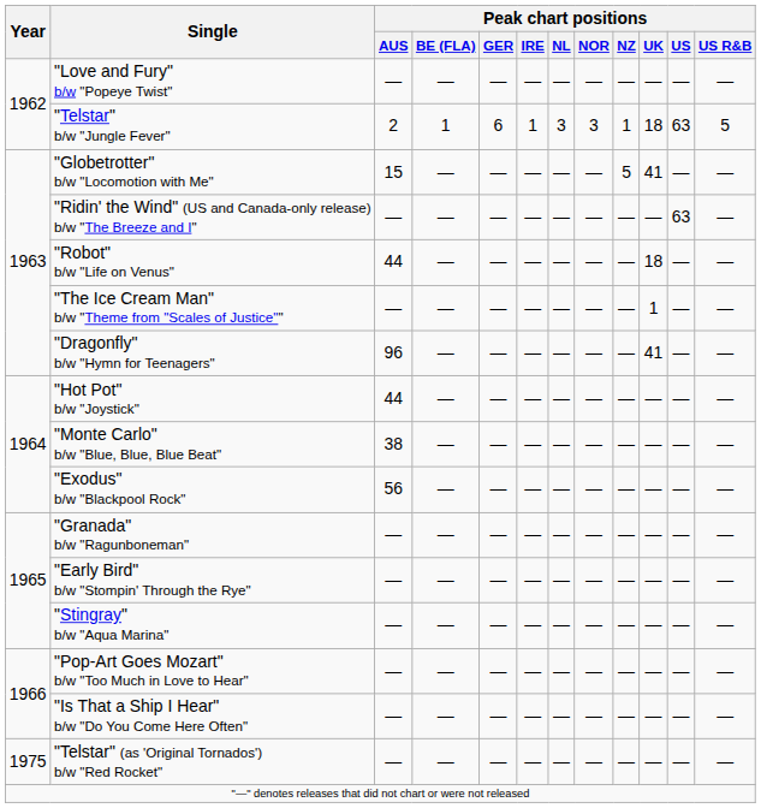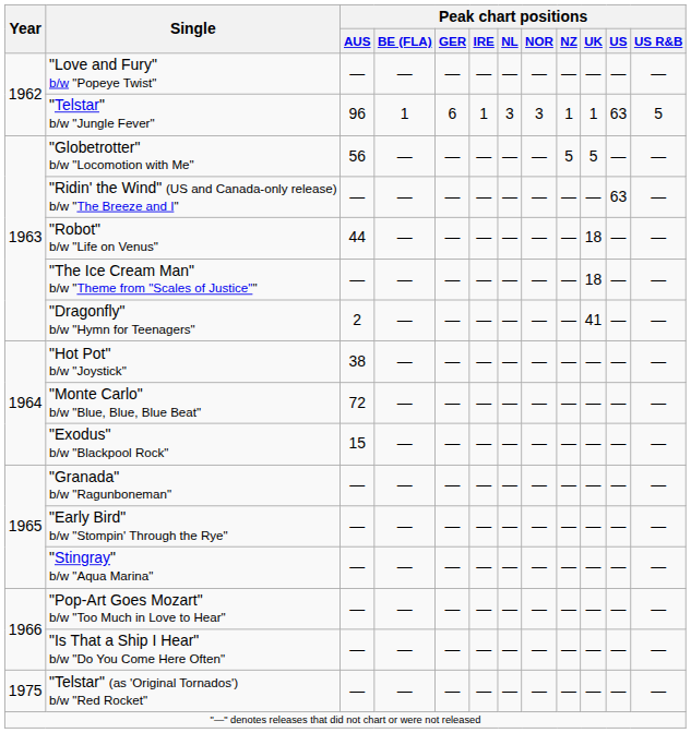"Telstar" b/w "Jungle Fever" | Peak chart positions / AUS: 2 -> 96
"Telstar" b/w "Jungle Fever" | Peak chart positions / UK: 18 -> 1
"Globetrotter" b/w "Locomotion with Me" | Peak chart positions / AUS: 15 -> 56
"Globetrotter" b/w "Locomotion with Me" | Peak chart positions / UK: 41 -> 5
"The Ice Cream Man" b/w "Theme from "Scales of Justice"" | Peak chart positions / UK: 1 -> 18
"Dragonfly" b/w "Hymn for Teenagers" | Peak chart positions / AUS: 96 -> 2
"Hot Pot" b/w "Joystick" | Peak chart positions / AUS: 44 -> 38
"Monte Carlo" b/w "Blue, Blue, Blue Beat" | Peak chart positions / AUS: 38 -> 72
"Exodus" b/w "Blackpool Rock" | Peak chart positions / AUS: 56 -> 15
